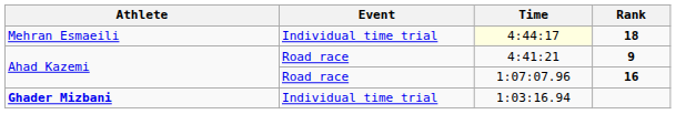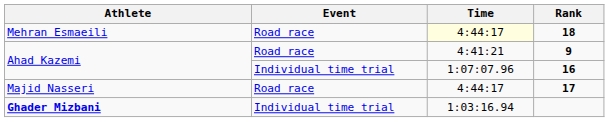18 | Event: Individual time trial -> Road race
16 | Event: Road race -> Individual time trial
+ row: Majid Nasseri | Road race | 4:44:17 | 17
